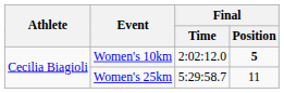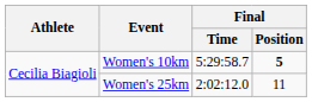Women's 10km | Final / Time: 2:02:12.0 -> 5:29:58.7
Women's 25km | Final / Time: 5:29:58.7 -> 2:02:12.0
